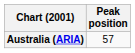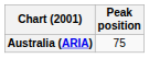Australia (ARIA) | Peak position: 57 -> 75
